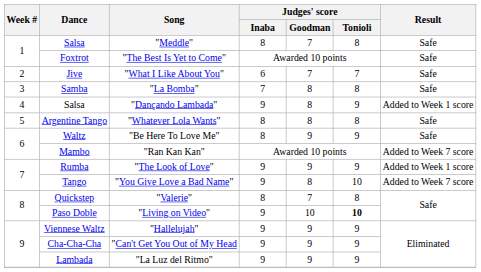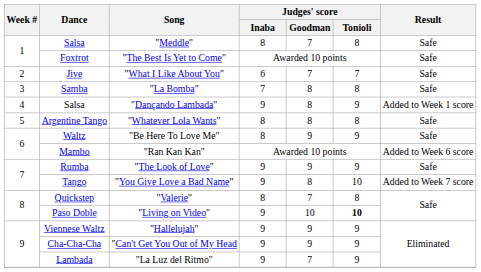"Ran Kan Kan" | Result: Added to Week 7 score -> Added to Week 6 score
"The Look of Love" | Result: Added to Week 1 score -> Safe
"La Luz del Ritmo" | Judges' score / Goodman: 9 -> 7
